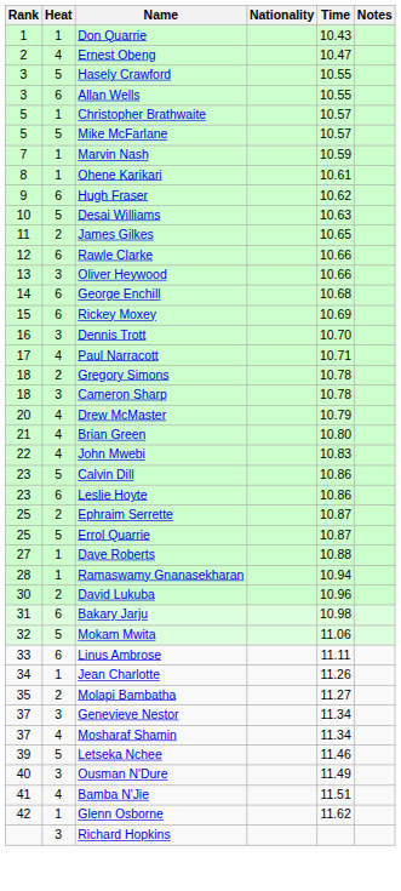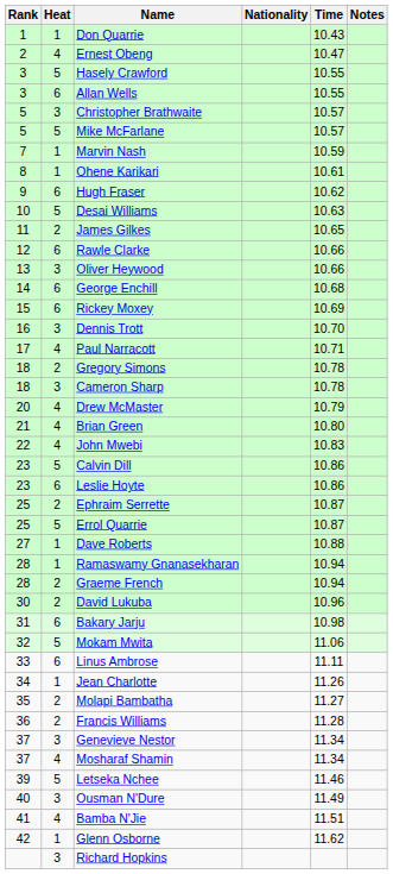Christopher Brathwaite | Heat: 1 -> 3
+ row: 28 | 2 | Graeme French | 10.94
+ row: 36 | 2 | Francis Williams | 11.28
